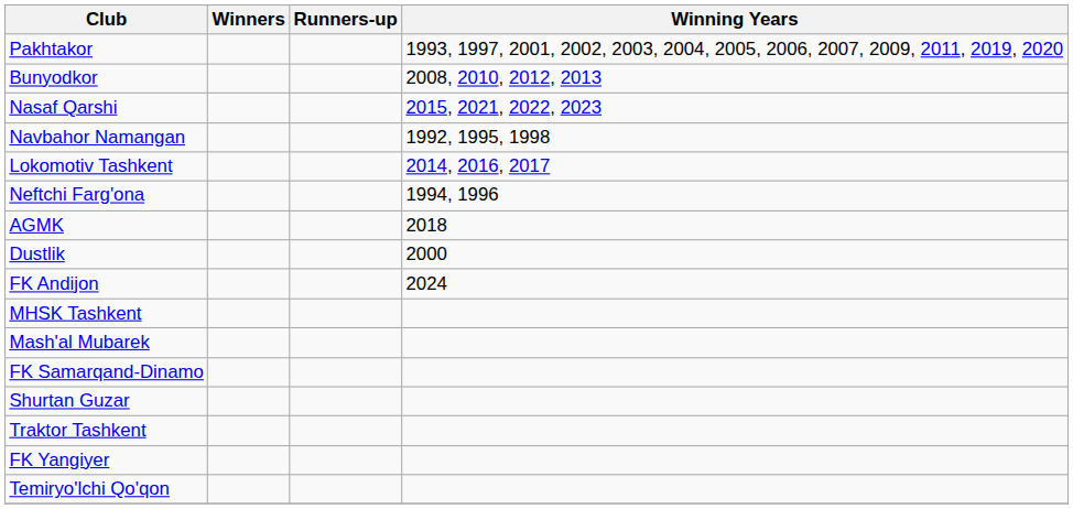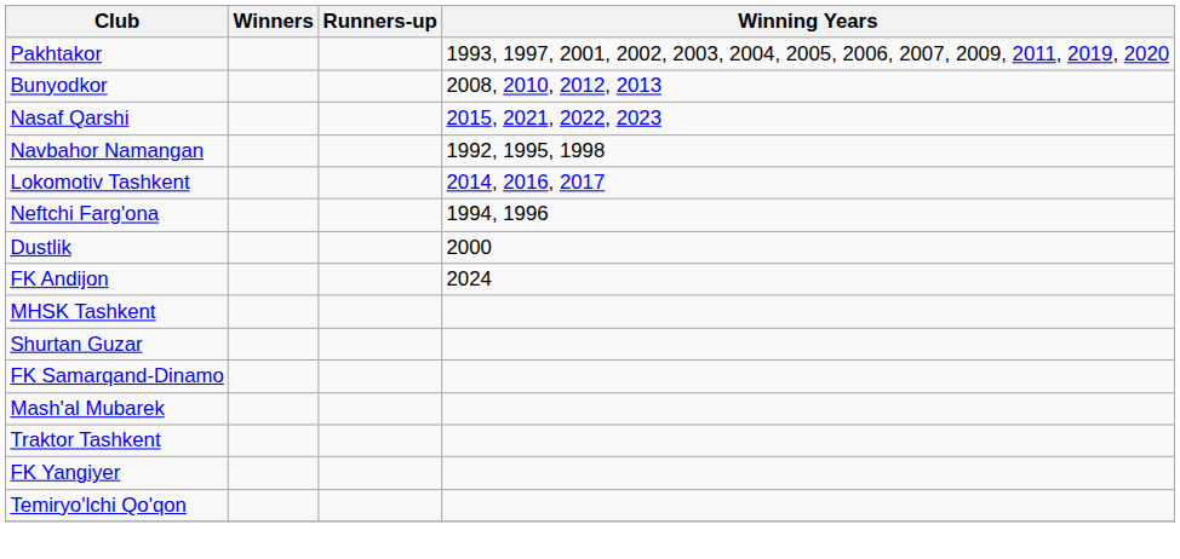- row: AGMK | 2018
rows swapped: Shurtan Guzar <-> Mash'al Mubarek
